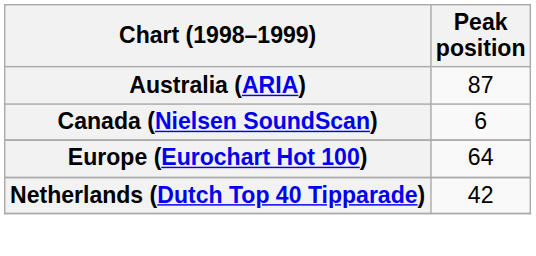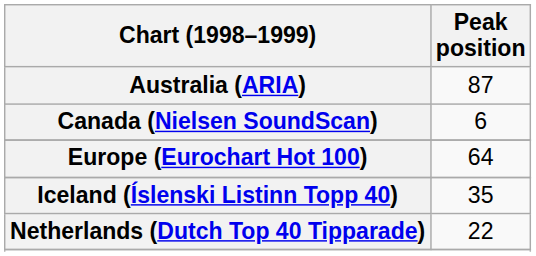+ row: Iceland (Íslenski Listinn Topp 40) | 35
Netherlands (Dutch Top 40 Tipparade) | Peak position: 42 -> 22
